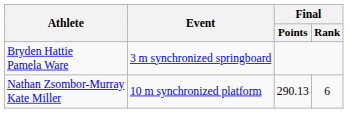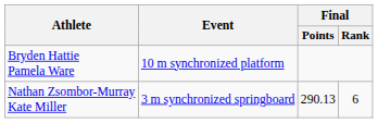Bryden Hattie Pamela Ware | Event: 3 m synchronized springboard -> 10 m synchronized platform
Nathan Zsombor-Murray Kate Miller | Event: 10 m synchronized platform -> 3 m synchronized springboard
